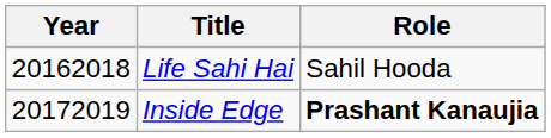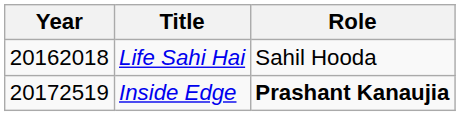Inside Edge | Year: 20172019 -> 20172519
